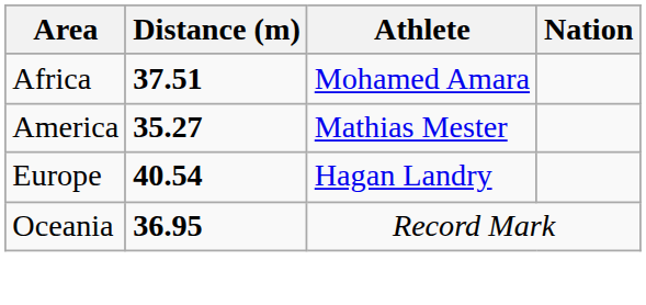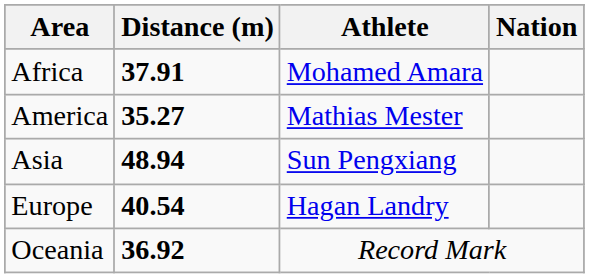Africa | Distance (m): 37.51 -> 37.91
+ row: Asia | 48.94 | Sun Pengxiang
Oceania | Distance (m): 36.95 -> 36.92
